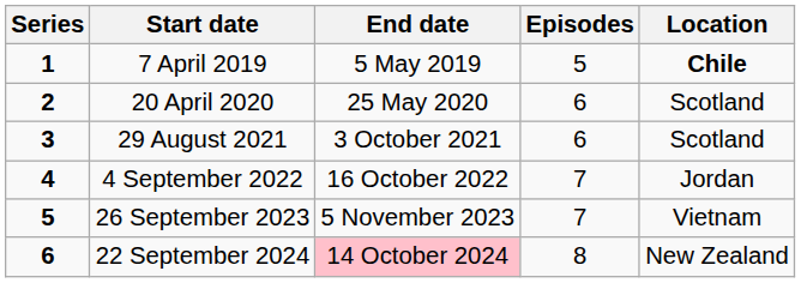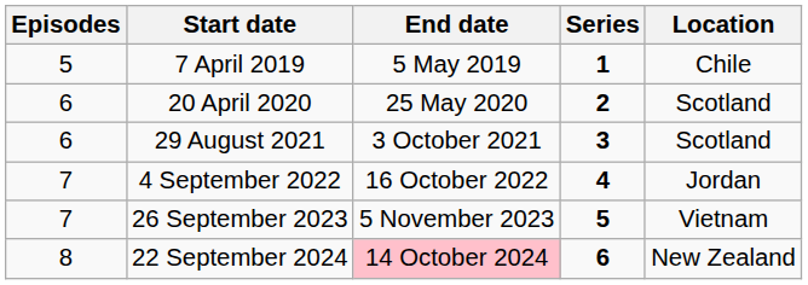columns swapped: Series <-> Episodes
7 April 2019 | Location: bold -> normal
